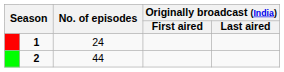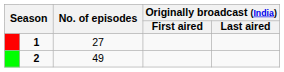1 | No. of episodes: 24 -> 27
2 | No. of episodes: 44 -> 49
